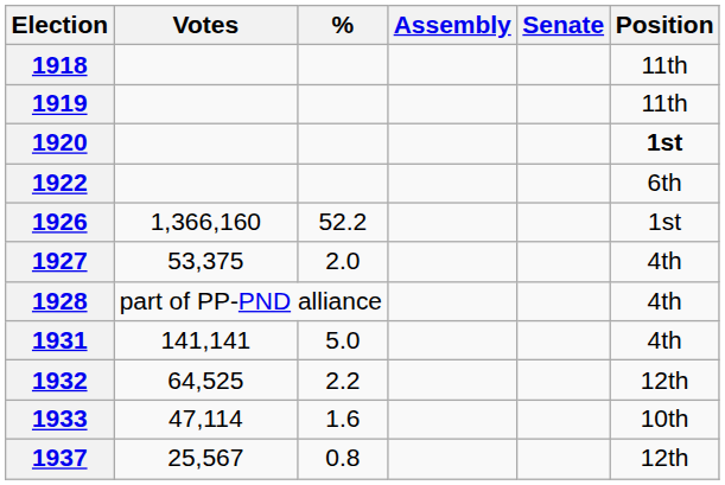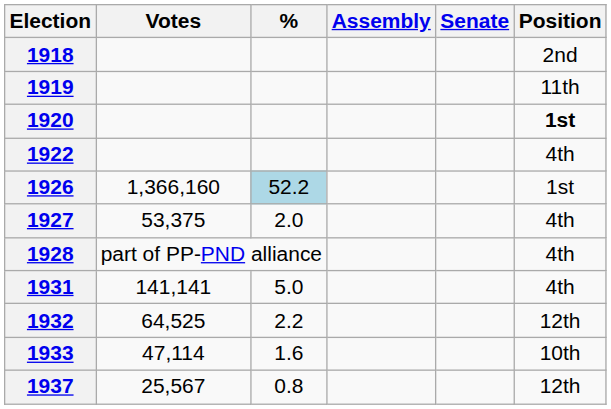1918 | Position: 11th -> 2nd
1922 | Position: 6th -> 4th
1926 | %: no background -> lightblue background
